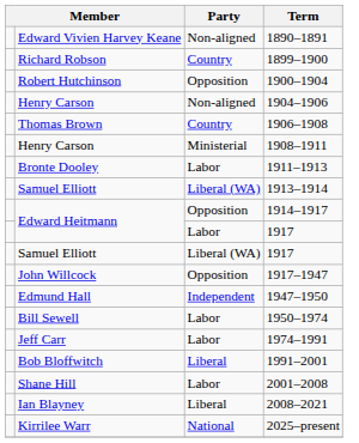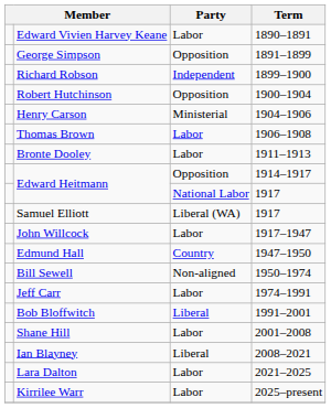1890–1891 | Party: Non-aligned -> Labor
+ row: George Simpson | Opposition | 1891–1899
1899–1900 | Party: Country -> Independent
1904–1906 | Party: Non-aligned -> Ministerial
1906–1908 | Party: Country -> Labor
- row: Henry Carson | Ministerial | 1908–1911
- row: Samuel Elliott | Liberal (WA) | 1913–1914
Edward Heitmann / 1917 | Party: Labor -> National Labor
1917–1947 | Party: Opposition -> Labor
1947–1950 | Party: Independent -> Country
1950–1974 | Party: Labor -> Non-aligned
+ row: Lara Dalton | Labor | 2021–2025
2025–present | Party: National -> Labor
